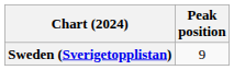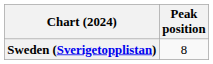Sweden (Sverigetopplistan) | Peak position: 9 -> 8
